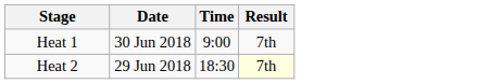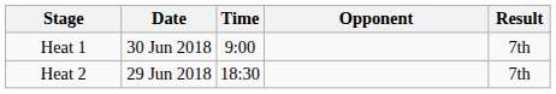+ column: Opponent
Heat 2 | Result: lightyellow background -> no background
